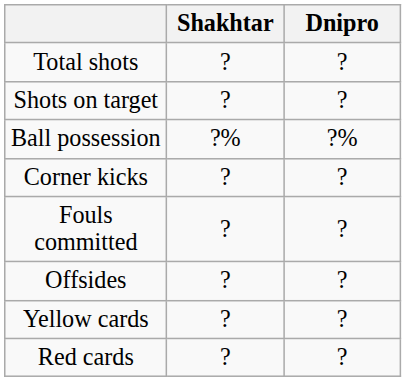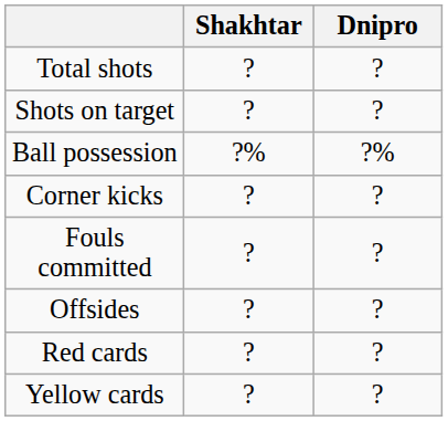rows swapped: Yellow cards <-> Red cards
